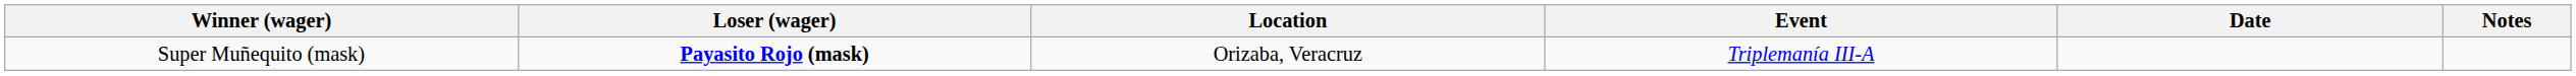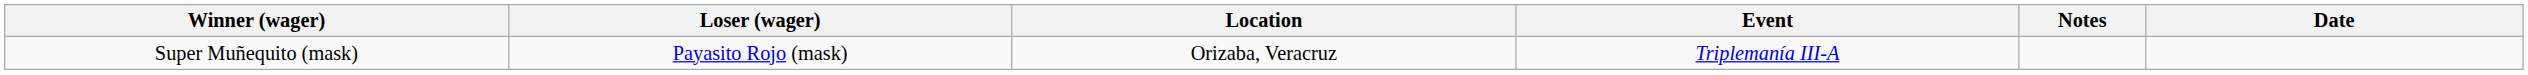columns swapped: Date <-> Notes
Super Muñequito (mask) | Loser (wager): bold -> normal
